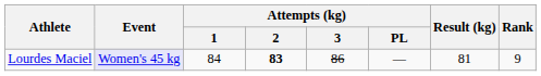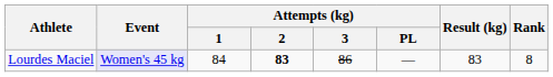Lourdes Maciel | Result (kg): 81 -> 83
Lourdes Maciel | Rank: 9 -> 8
